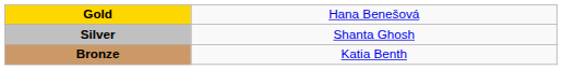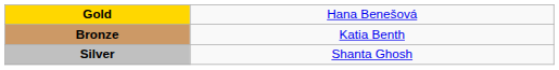rows swapped: Silver <-> Bronze
